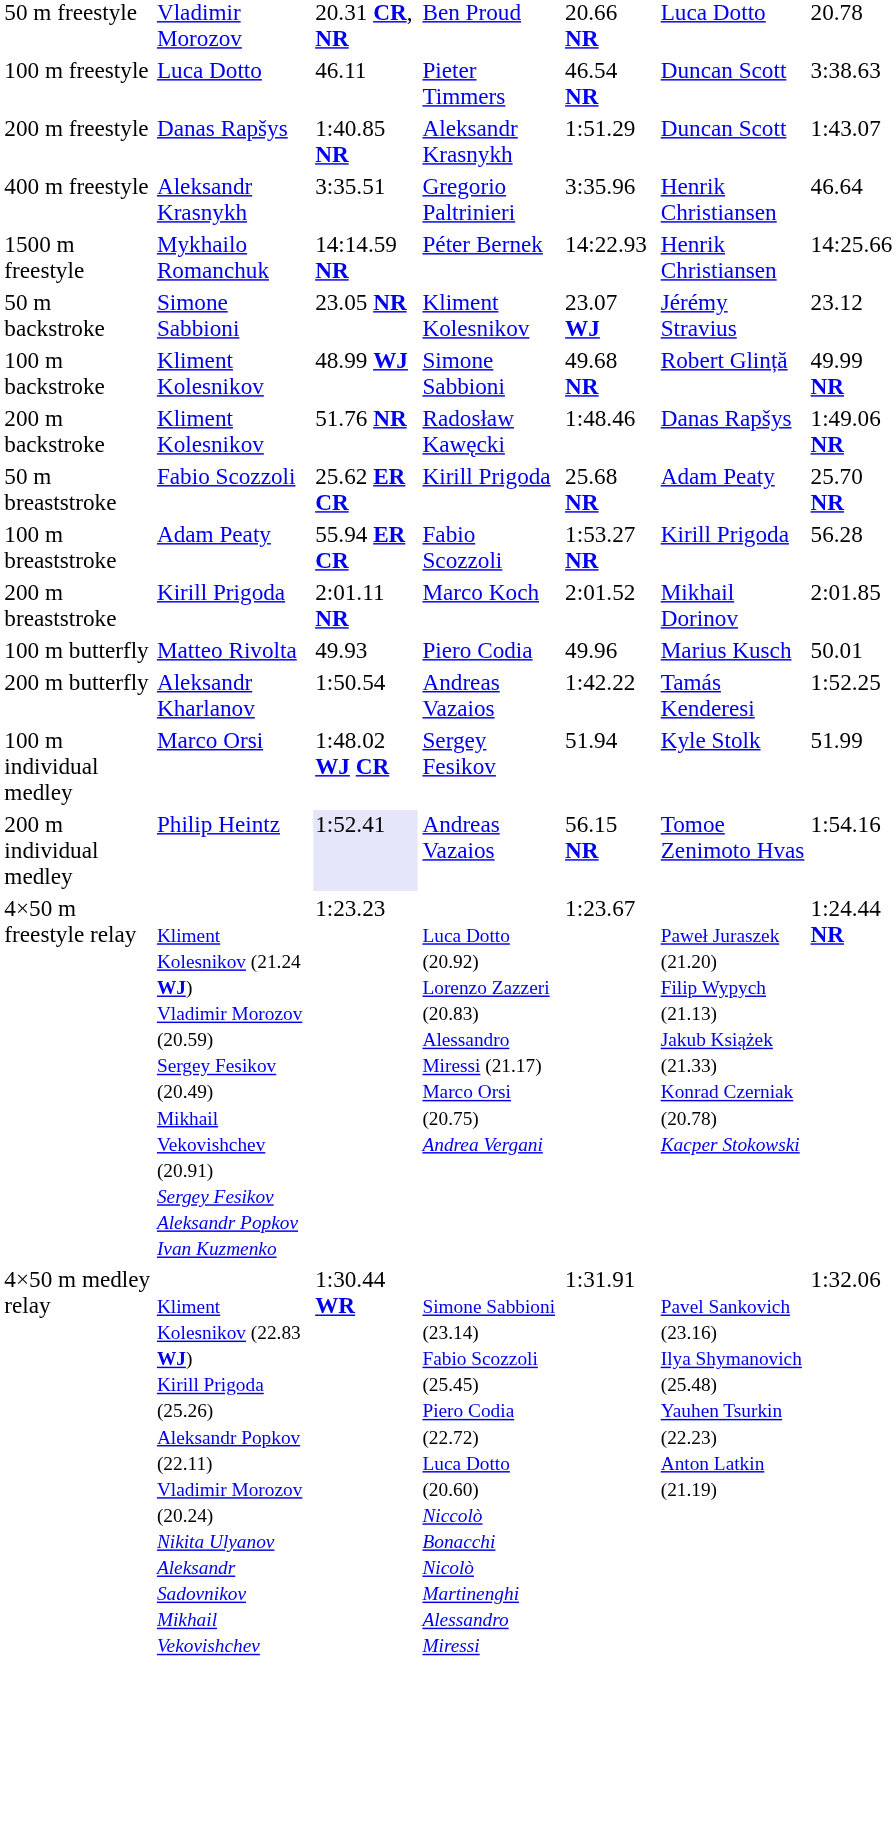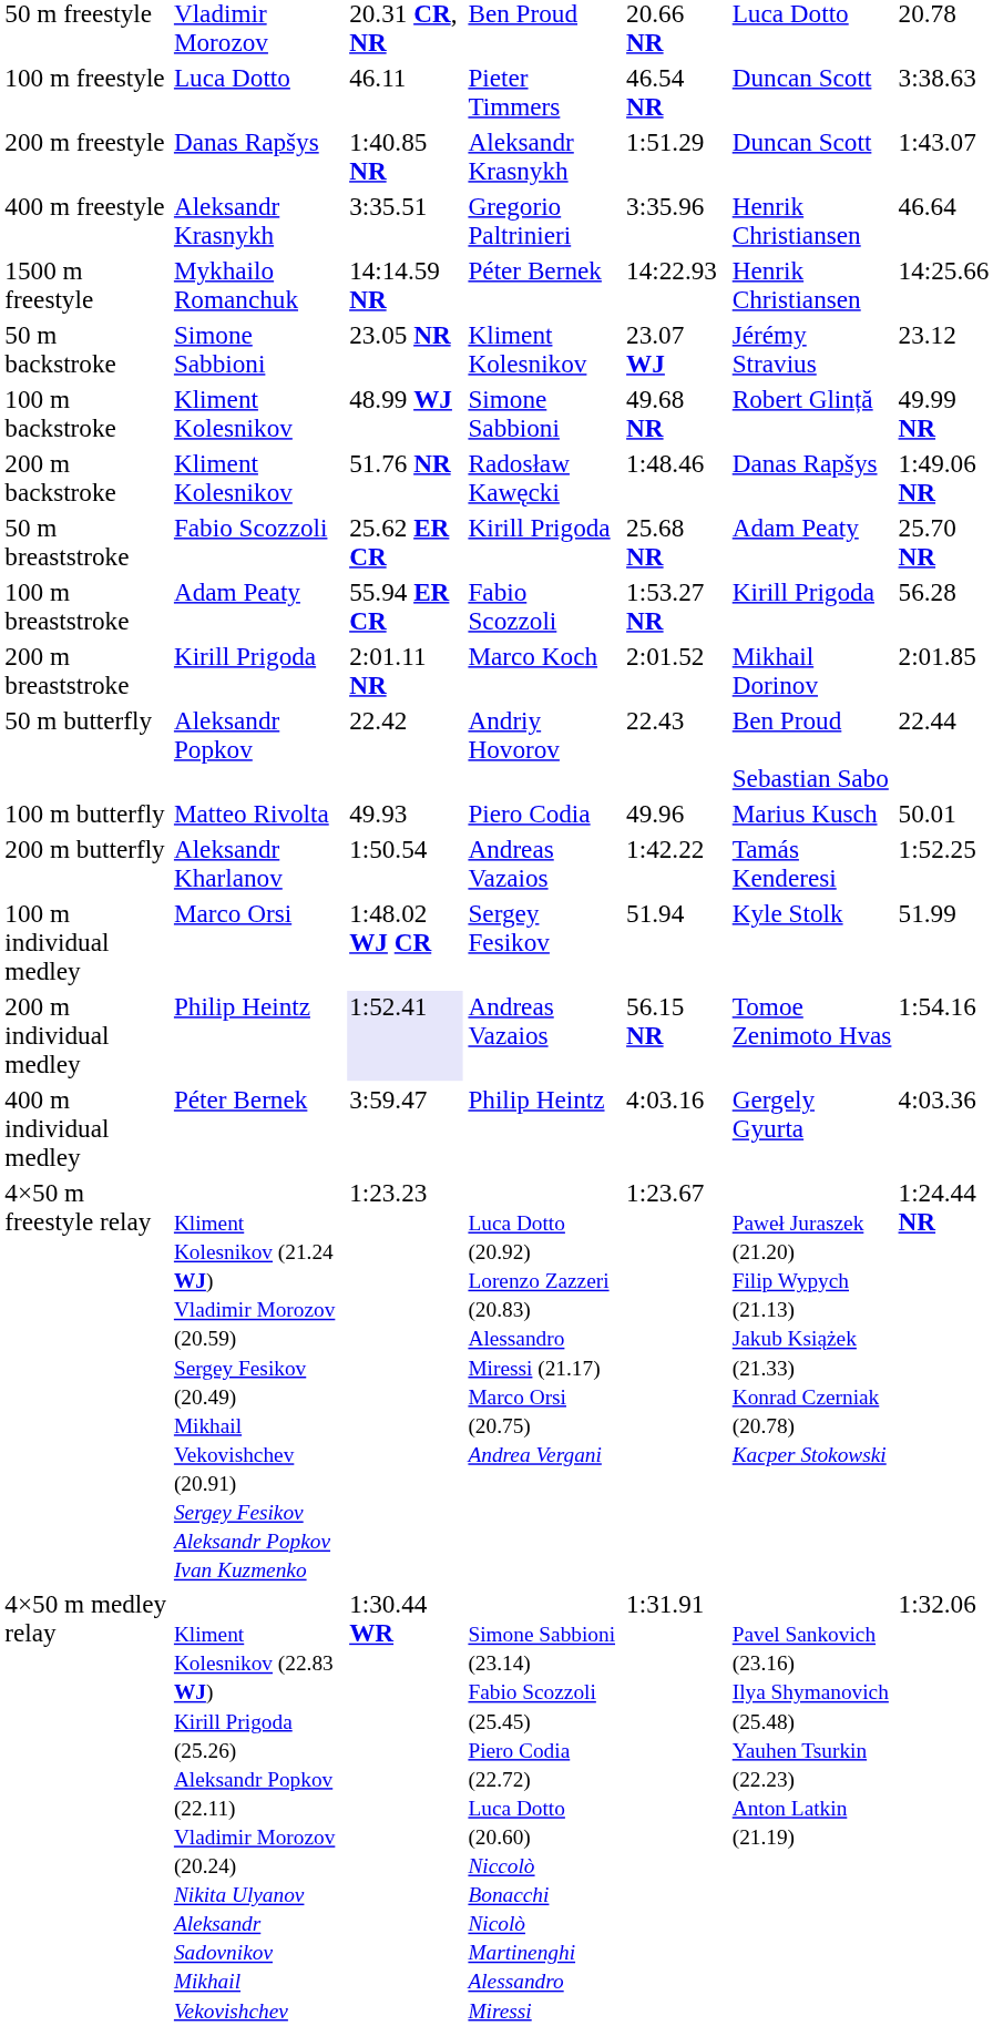+ row: 50 m butterfly | Aleksandr Popkov | 22.42 | Andriy Hovorov | 22.43 | Ben Proud Sebastian Sabo | 22.44
+ row: 400 m individual medley | Péter Bernek | 3:59.47 | Philip Heintz | 4:03.16 | Gergely Gyurta | 4:03.36
